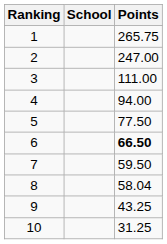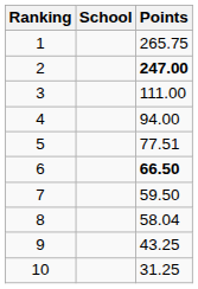2 | Points: normal -> bold
5 | Points: 77.50 -> 77.51
